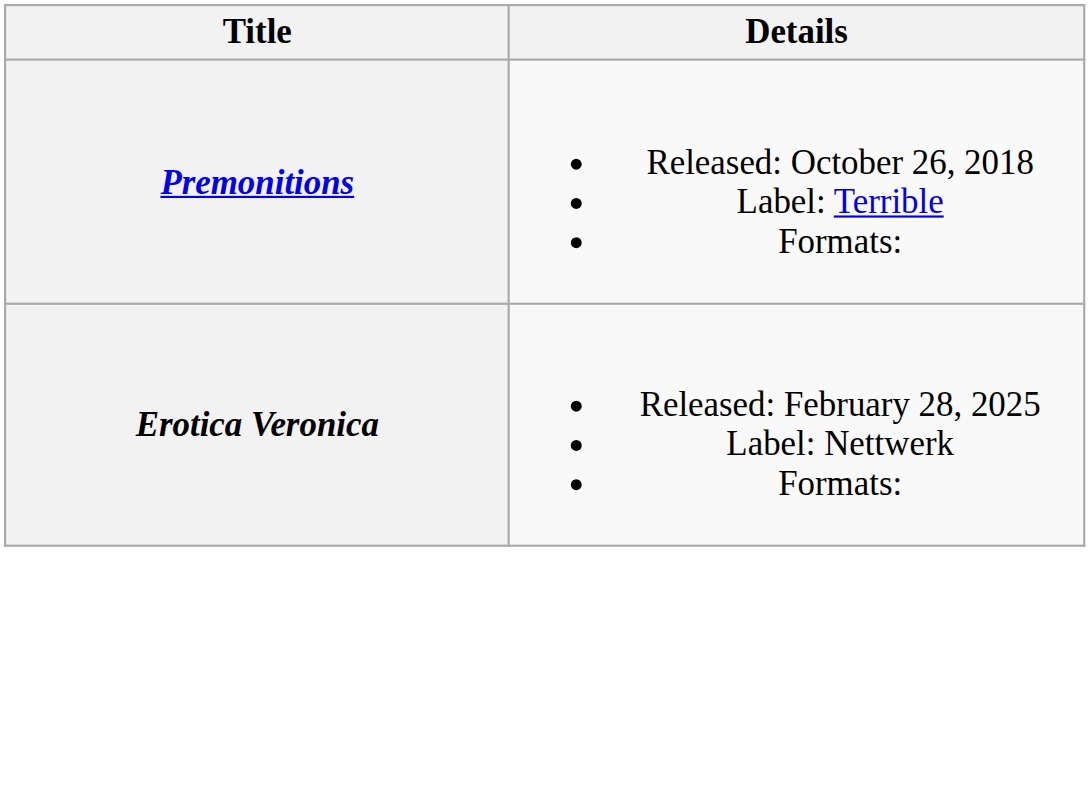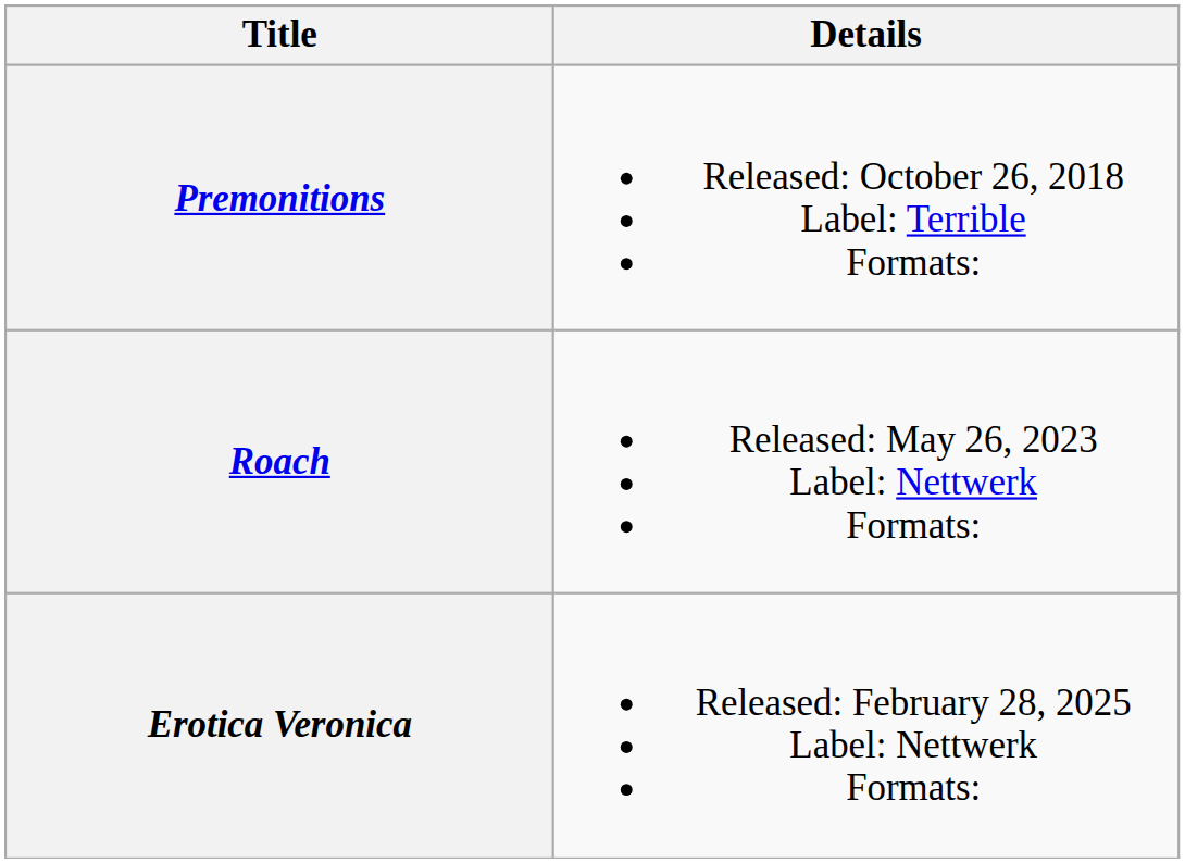+ row: Roach | Released: May 26, 2023 Label: Nettwerk Formats:
